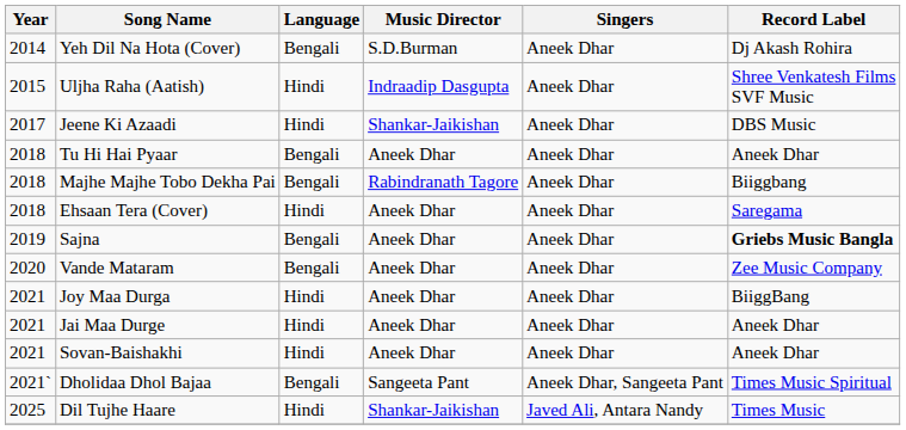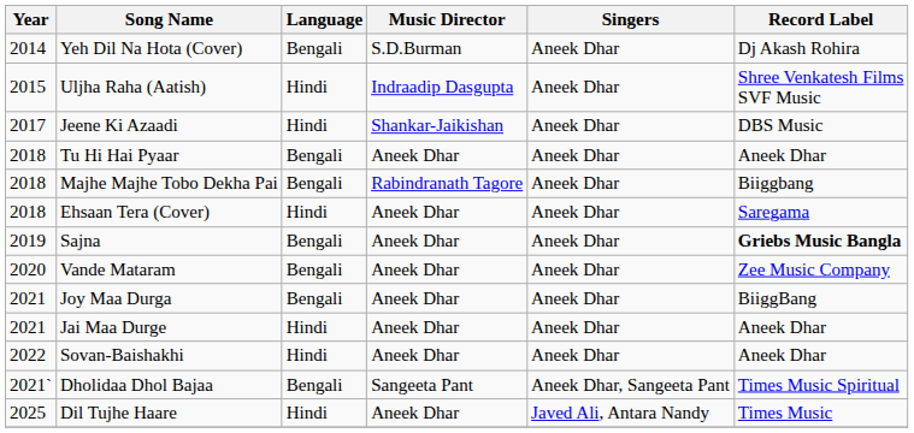Joy Maa Durga | Language: Hindi -> Bengali
Sovan-Baishakhi | Year: 2021 -> 2022
Dil Tujhe Haare | Music Director: Shankar-Jaikishan -> Aneek Dhar
